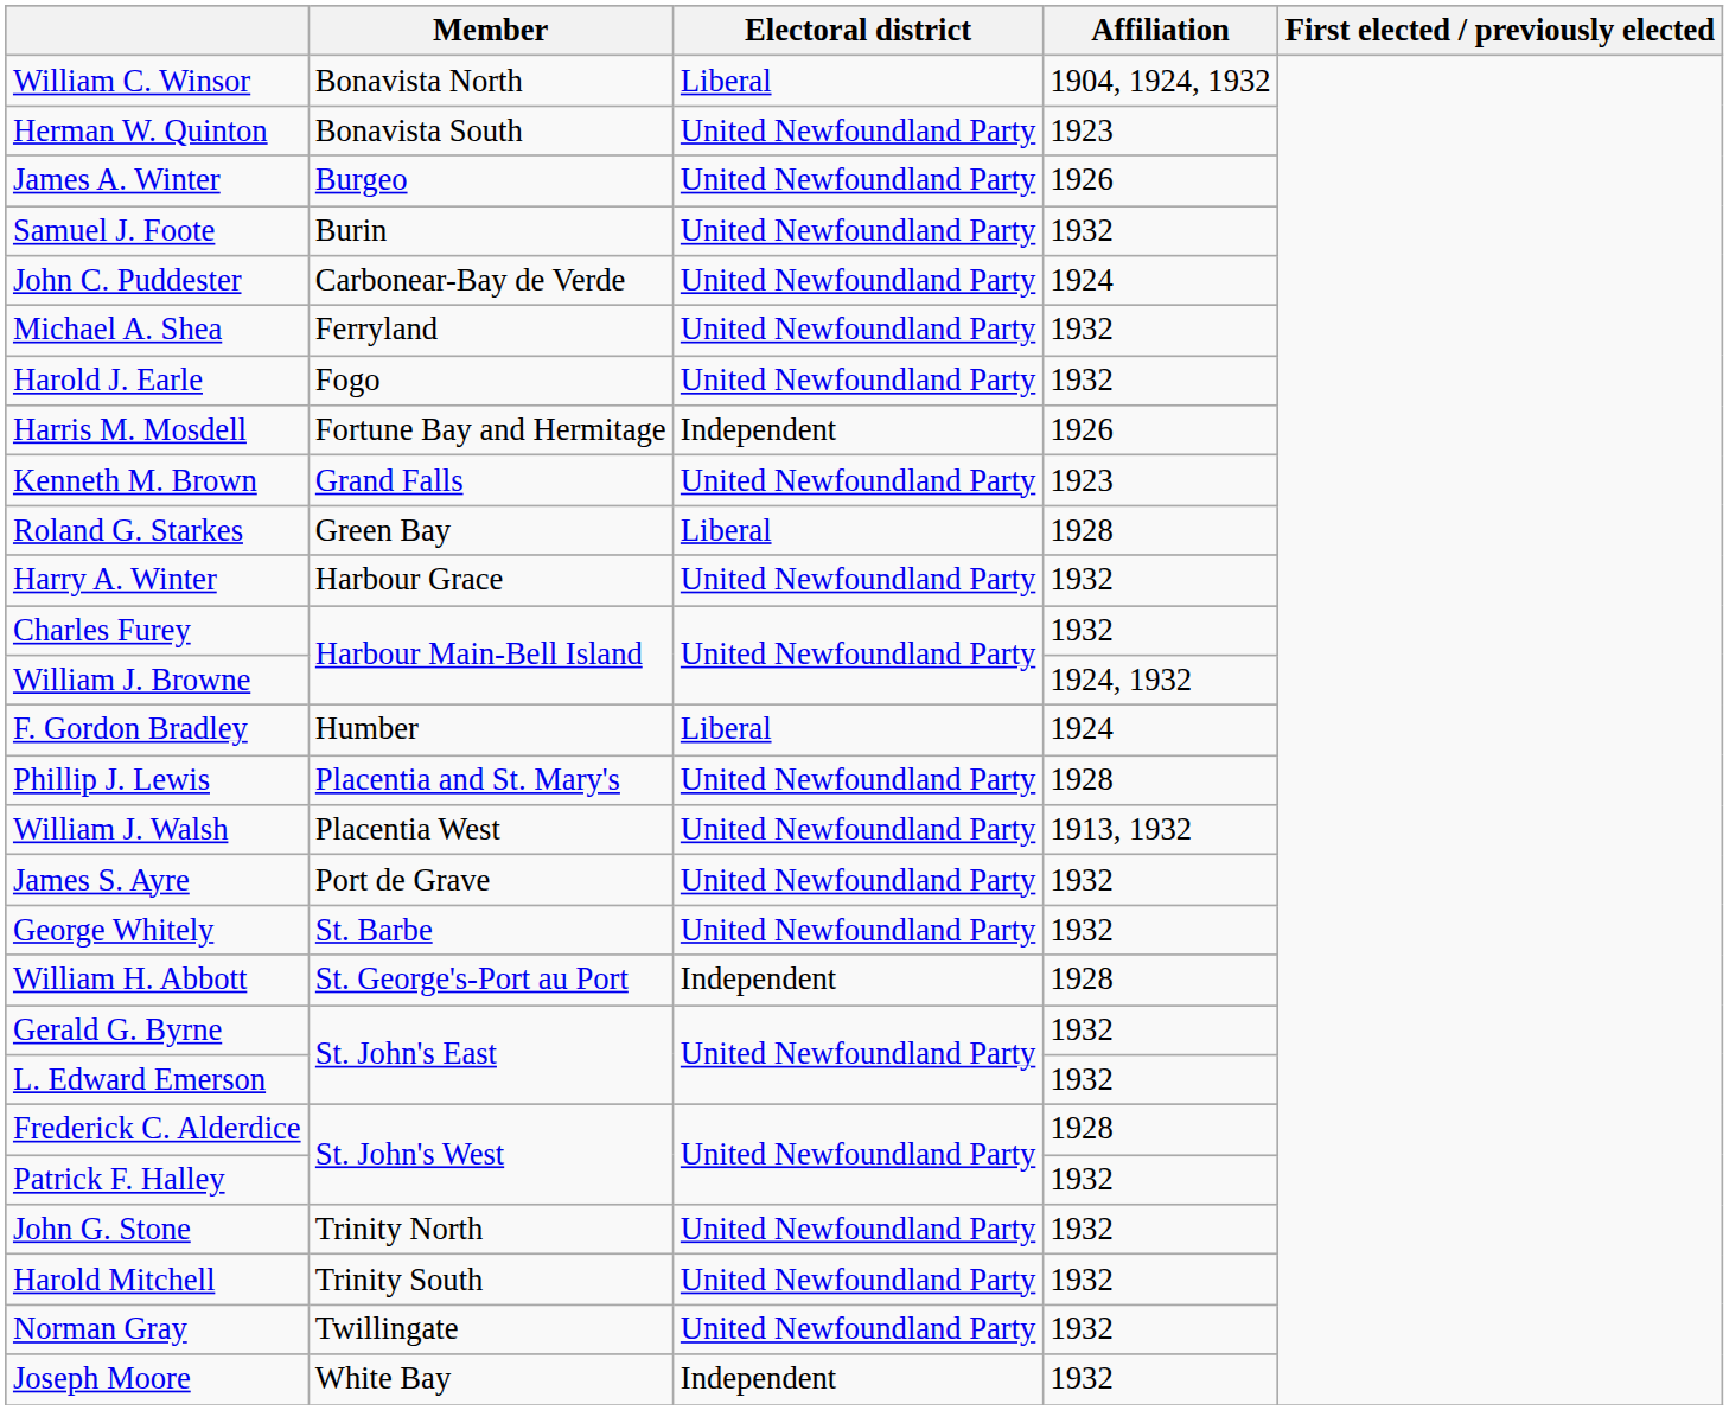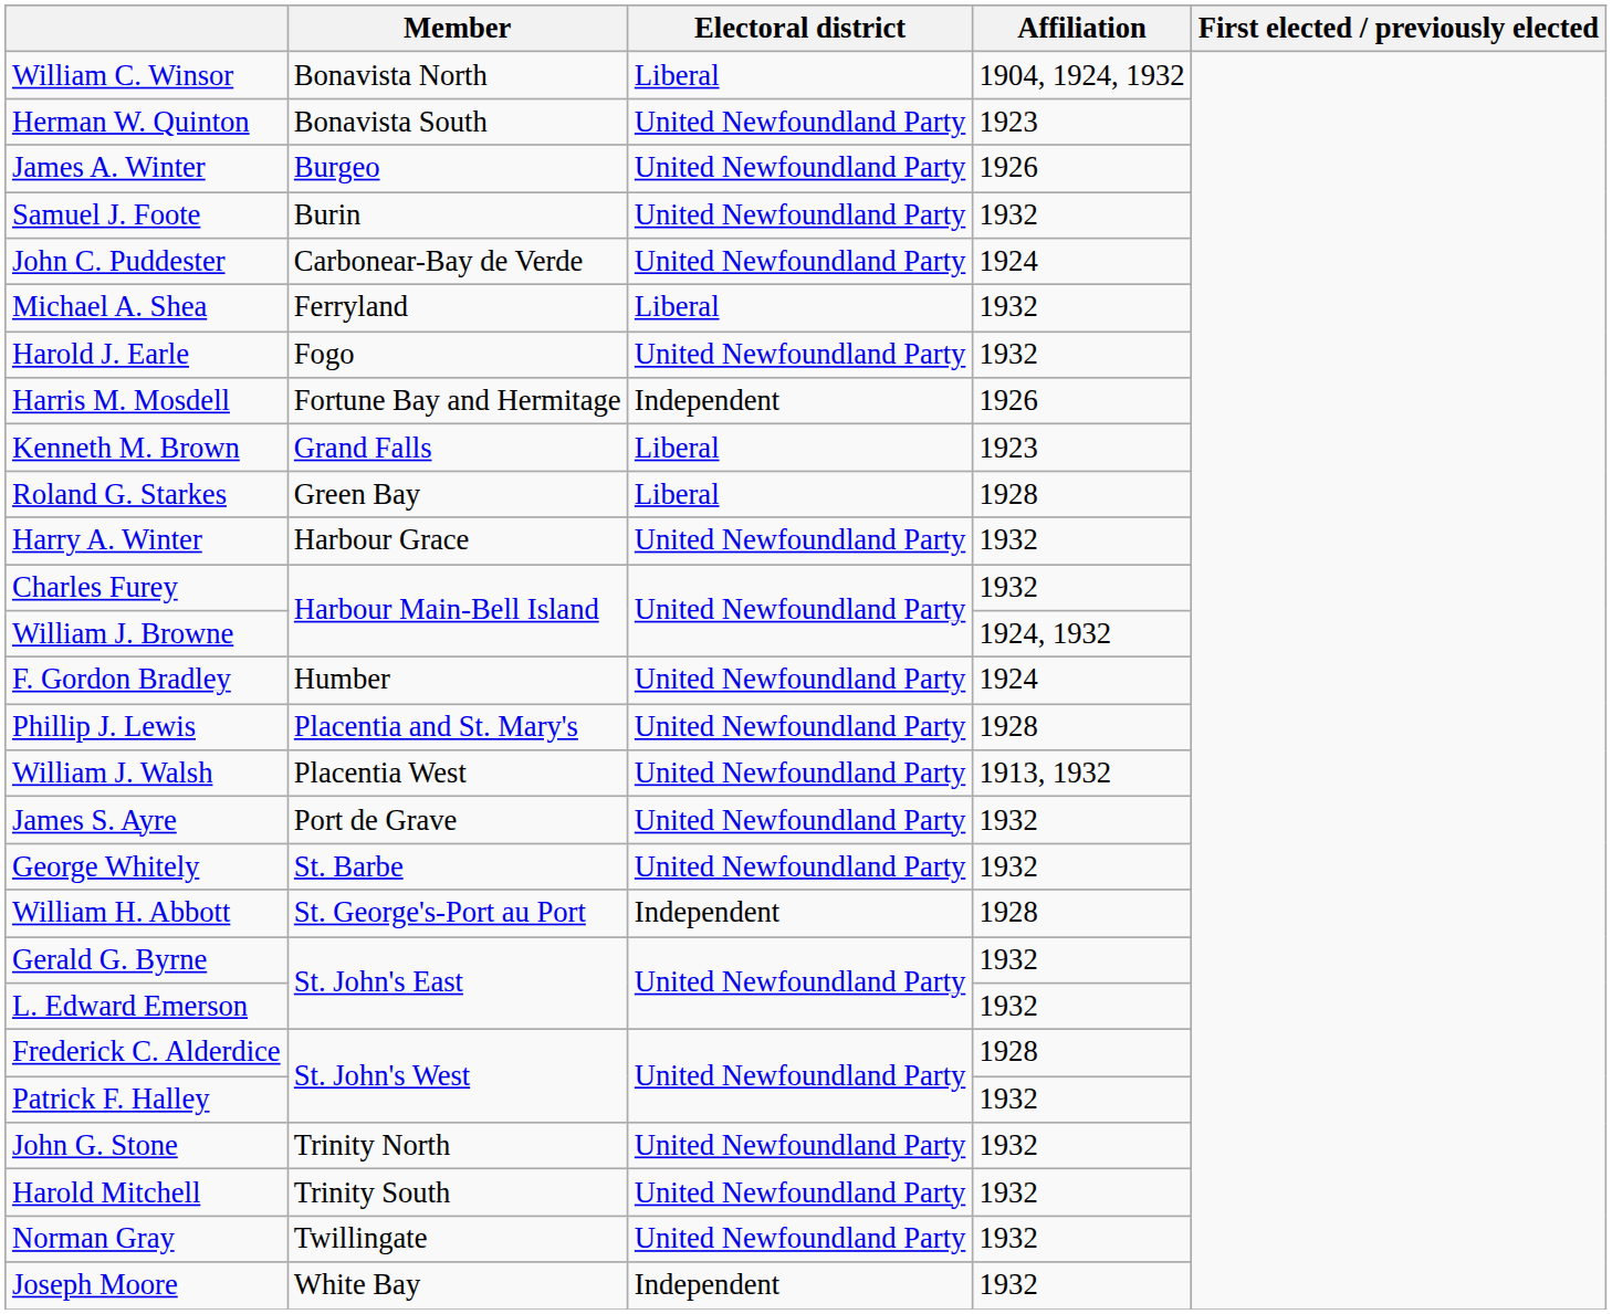Michael A. Shea | Electoral district: United Newfoundland Party -> Liberal
Kenneth M. Brown | Electoral district: United Newfoundland Party -> Liberal
F. Gordon Bradley | Electoral district: Liberal -> United Newfoundland Party
